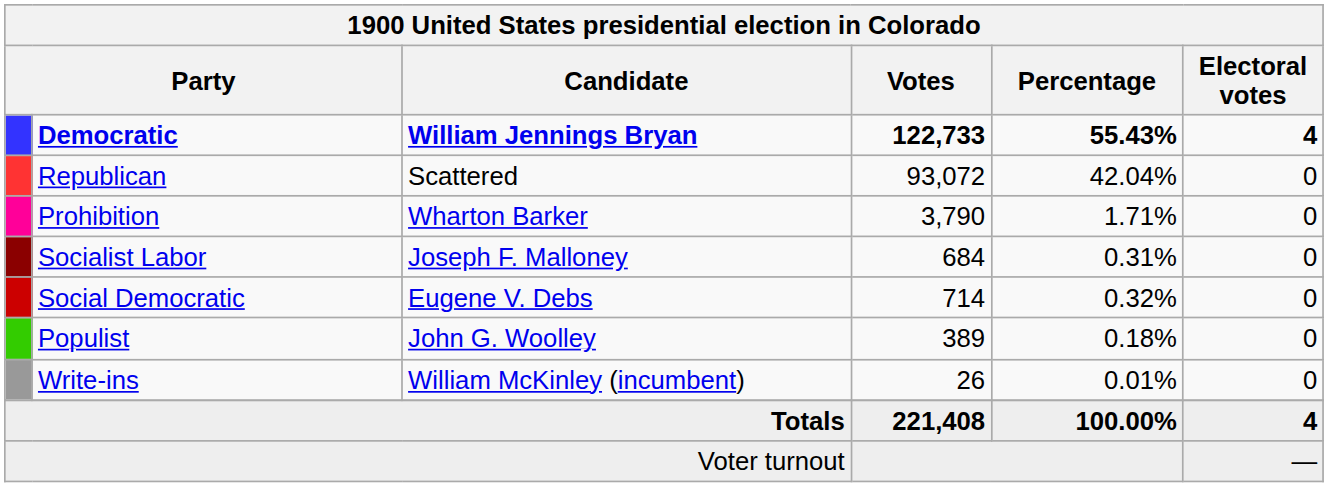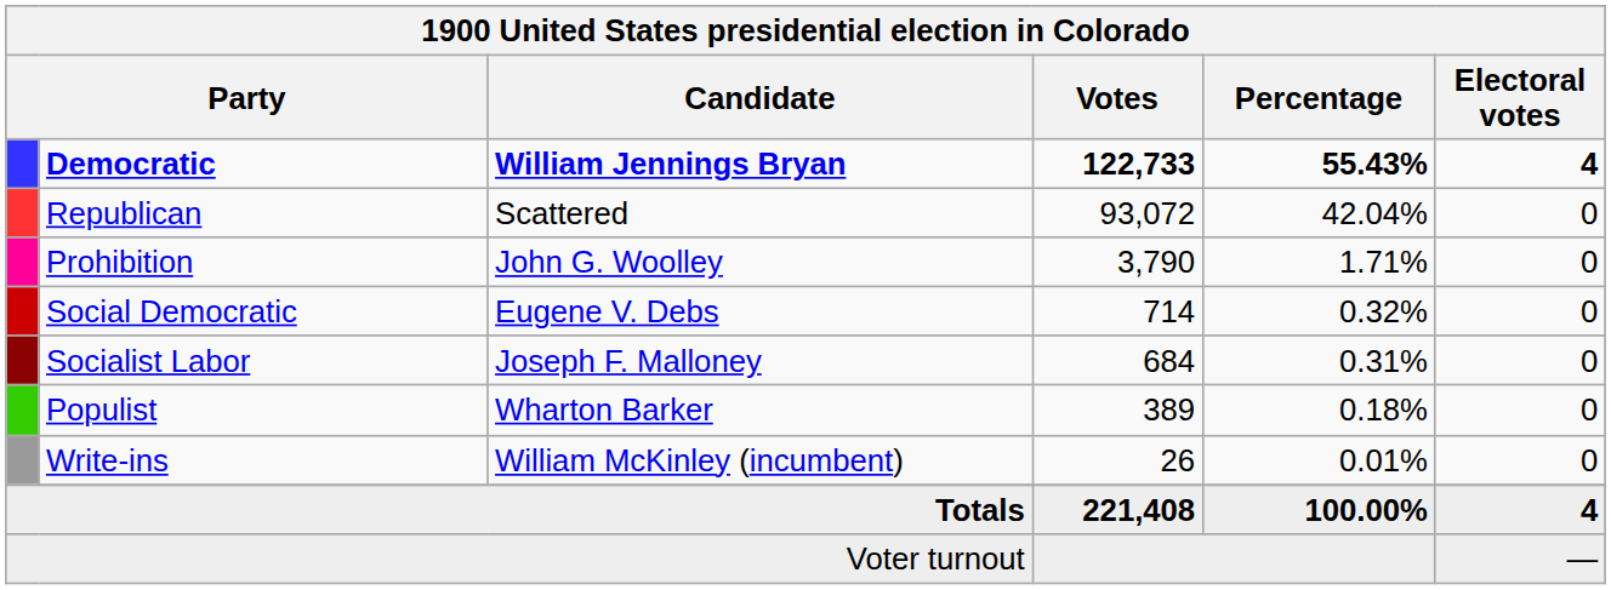Prohibition | Candidate: Wharton Barker -> John G. Woolley
rows swapped: Social Democratic <-> Socialist Labor
Populist | Candidate: John G. Woolley -> Wharton Barker
